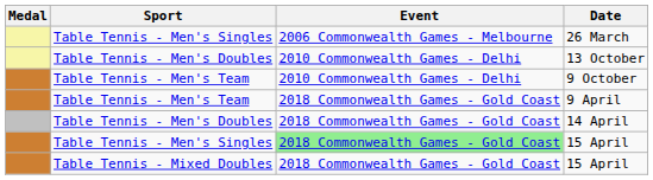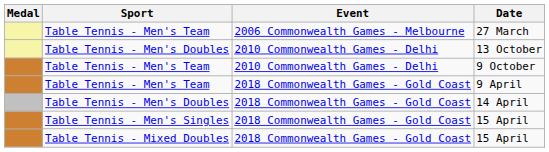- row: Table Tennis - Men's Singles | 2006 Commonwealth Games - Melbourne | 26 March
+ row: Table Tennis - Men's Team | 2006 Commonwealth Games - Melbourne | 27 March
Table Tennis - Men's Singles / 15 April | Event: lightgreen background -> no background
